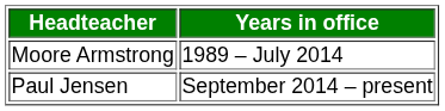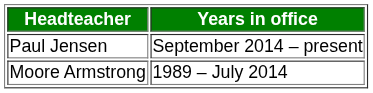rows swapped: Moore Armstrong <-> Paul Jensen
